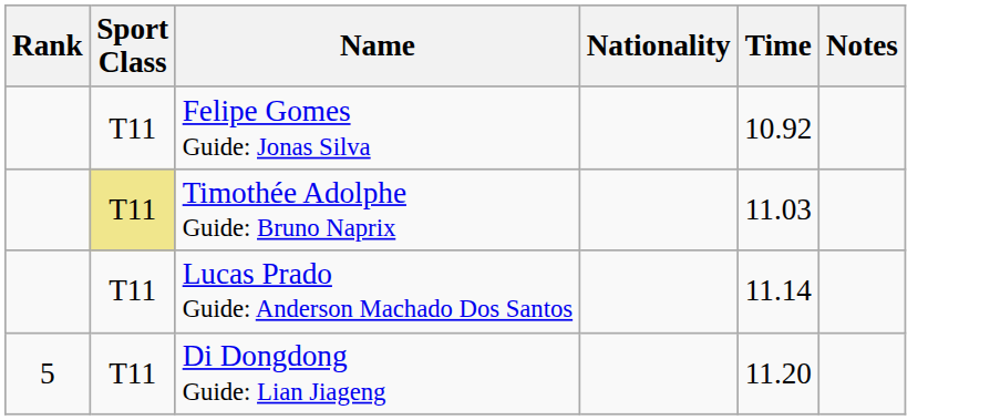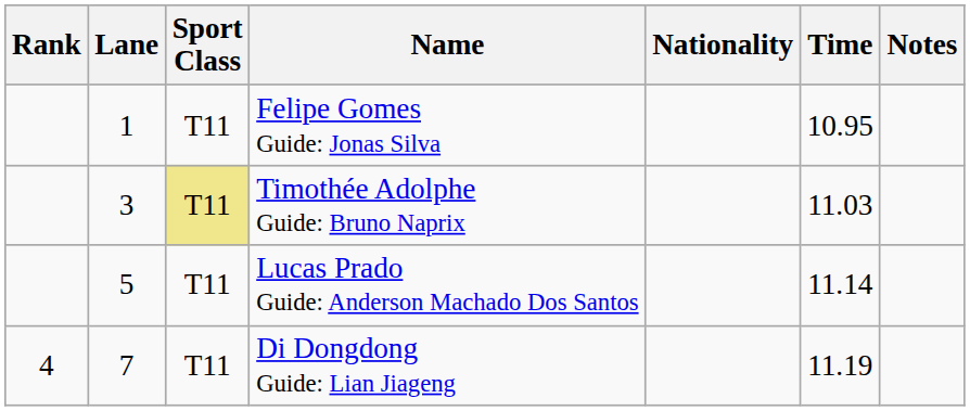+ column: Lane | 1 | 3 | 5 | 7
Felipe Gomes Guide: Jonas Silva | Time: 10.92 -> 10.95
Di Dongdong Guide: Lian Jiageng | Rank: 5 -> 4
Di Dongdong Guide: Lian Jiageng | Time: 11.20 -> 11.19
